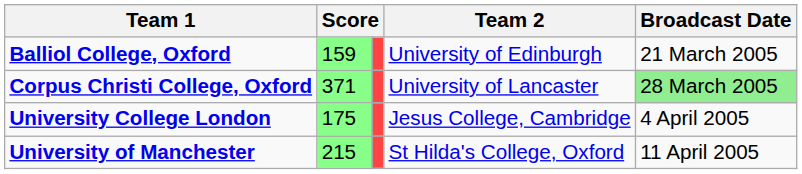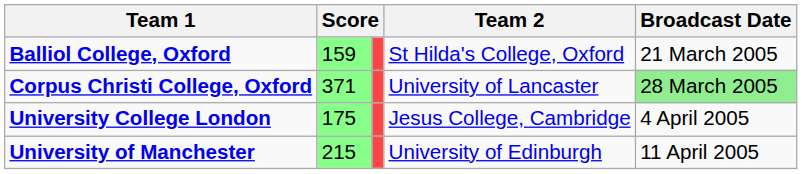Balliol College, Oxford | Team 2: University of Edinburgh -> St Hilda's College, Oxford
University of Manchester | Team 2: St Hilda's College, Oxford -> University of Edinburgh
